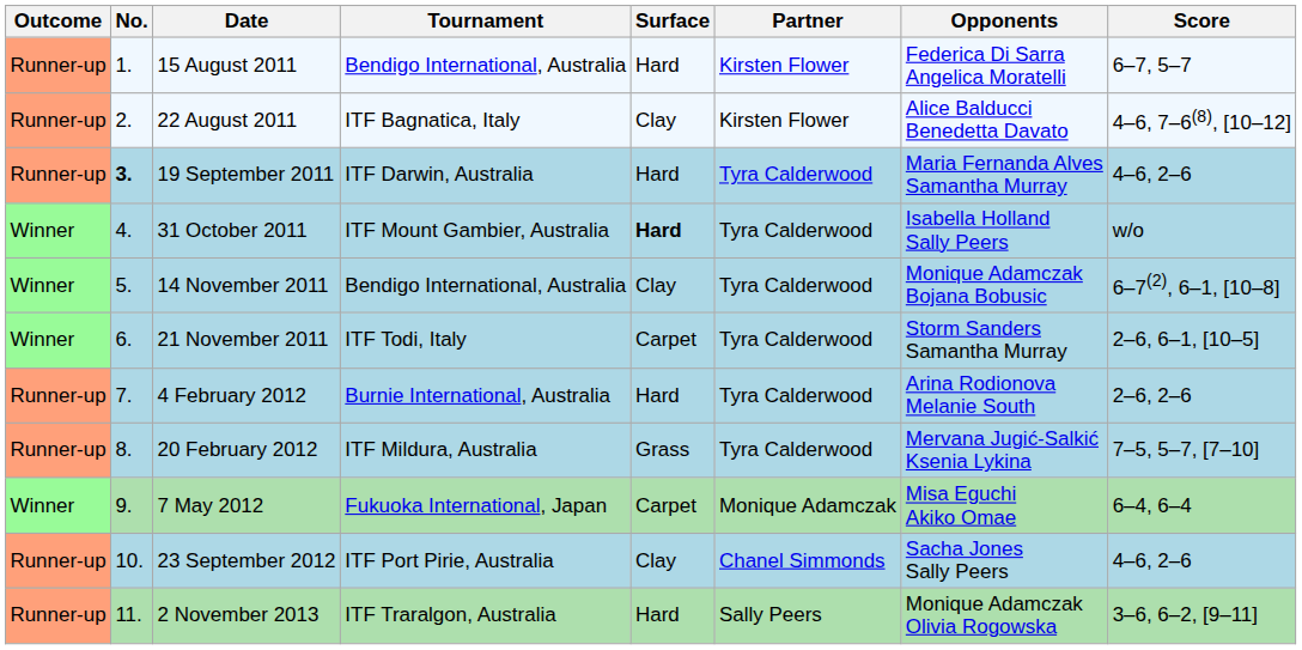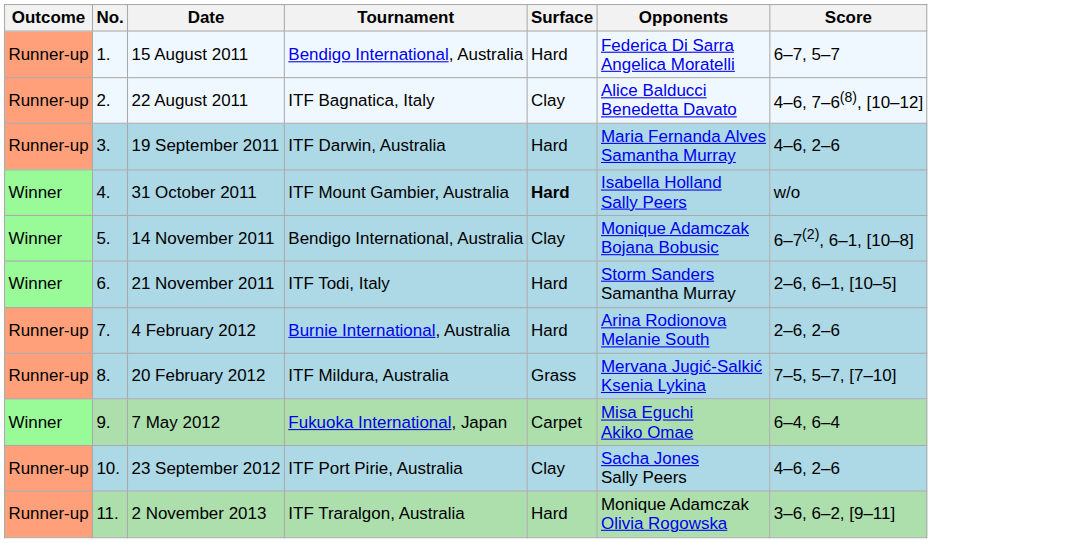- column: Partner | Kirsten Flower | Kirsten Flower | Tyra Calderwood | Tyra Calderwood | Tyra Calderwood | Tyra Calderwood | Tyra Calderwood | Tyra Calderwood | Monique Adamczak | Chanel Simmonds | Sally Peers
19 September 2011 | No.: bold -> normal
21 November 2011 | Surface: Carpet -> Hard
